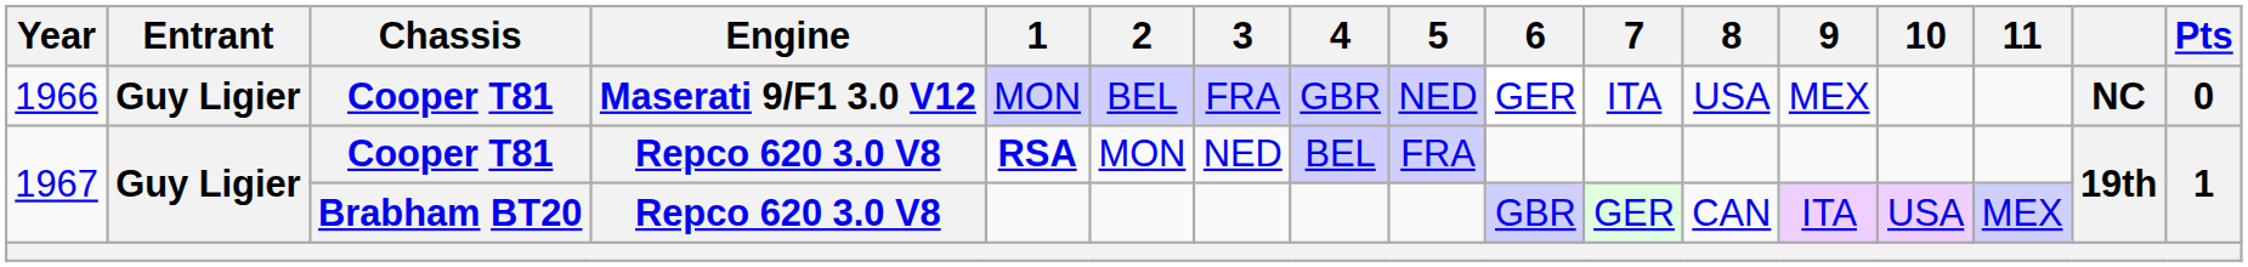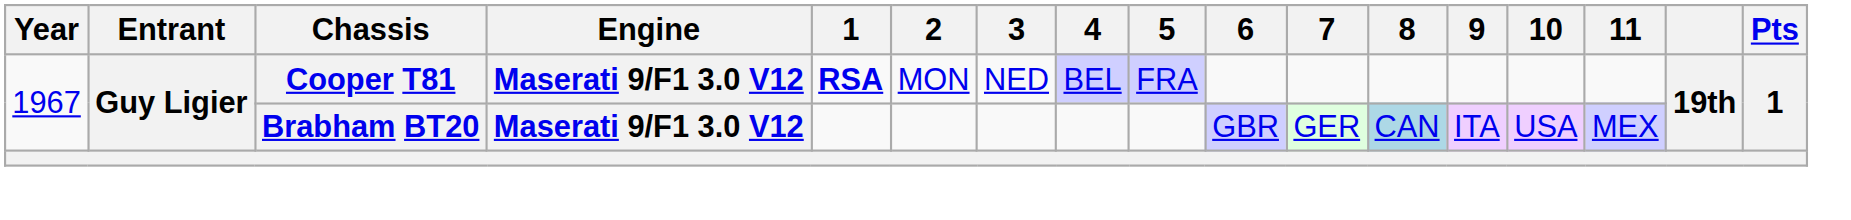- row: 1966 | Guy Ligier | Cooper T81 | Maserati 9/F1 3.0 V12 | MON | BEL | FRA | GBR | NED | GER | ITA | USA | MEX | NC | 0
1967 / Cooper T81 | Engine: Repco 620 3.0 V8 -> Maserati 9/F1 3.0 V12
1967 / Brabham BT20 | Engine: Repco 620 3.0 V8 -> Maserati 9/F1 3.0 V12
1967 / Brabham BT20 | 8: no background -> lightblue background
